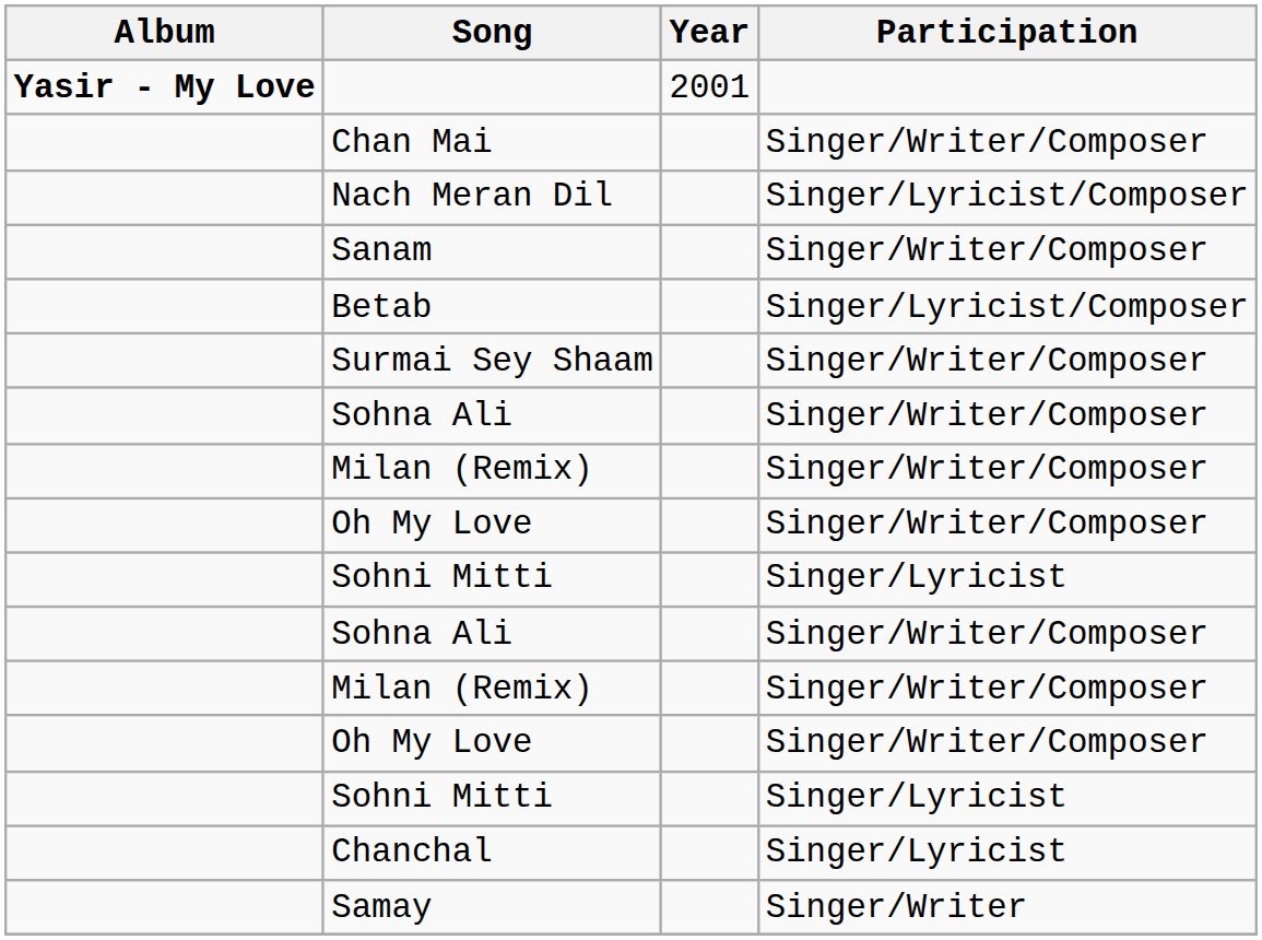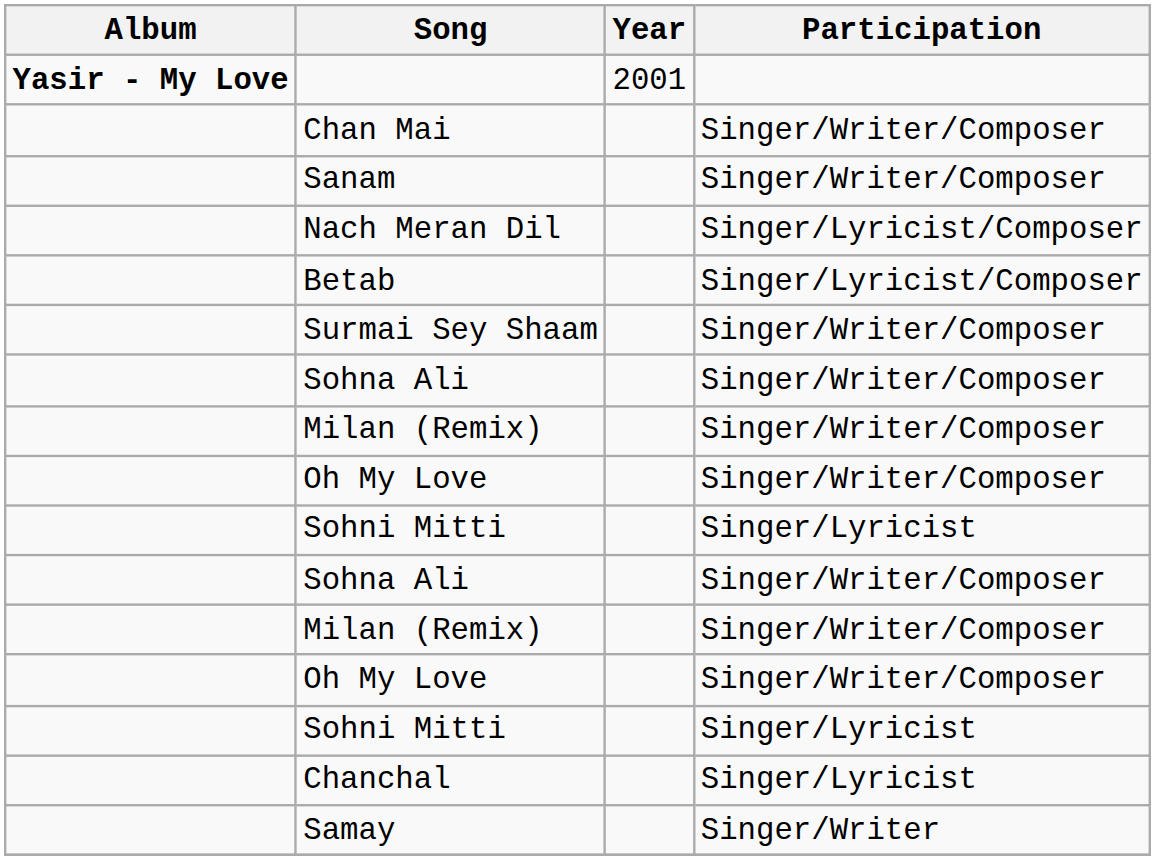rows swapped: Sanam <-> Nach Meran Dil
